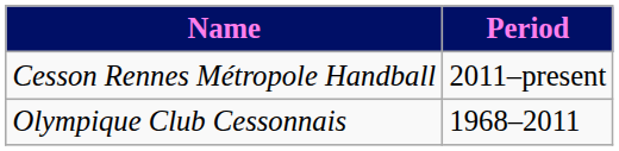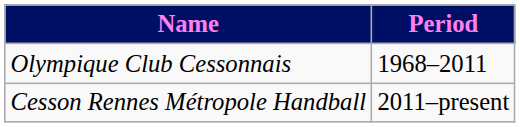rows swapped: Olympique Club Cessonnais <-> Cesson Rennes Métropole Handball
